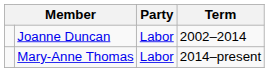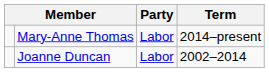rows swapped: Joanne Duncan <-> Mary-Anne Thomas
